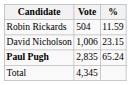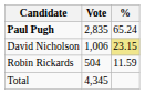rows swapped: Paul Pugh <-> Robin Rickards
David Nicholson | %: no background -> khaki background
